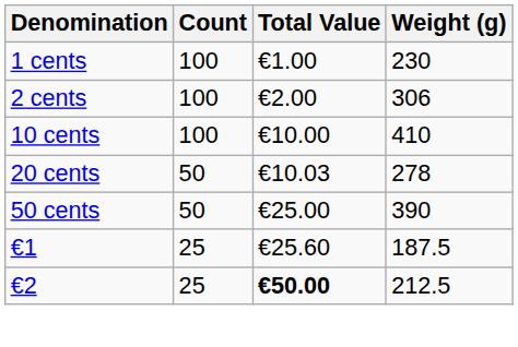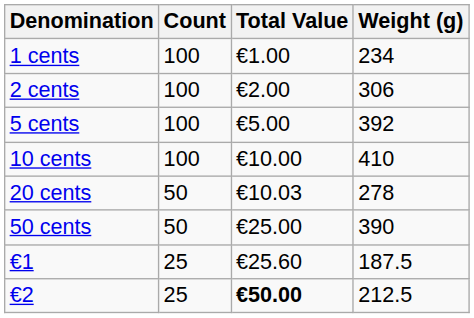1 cents | Weight (g): 230 -> 234
+ row: 5 cents | 100 | €5.00 | 392
